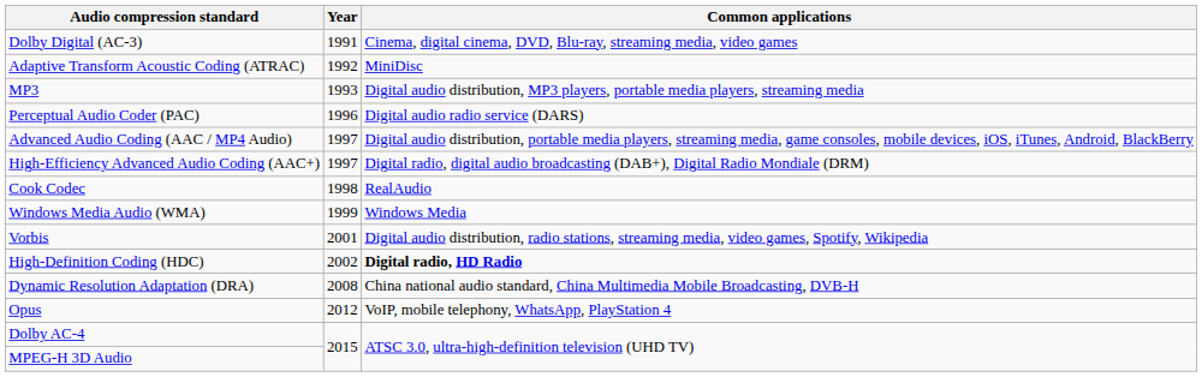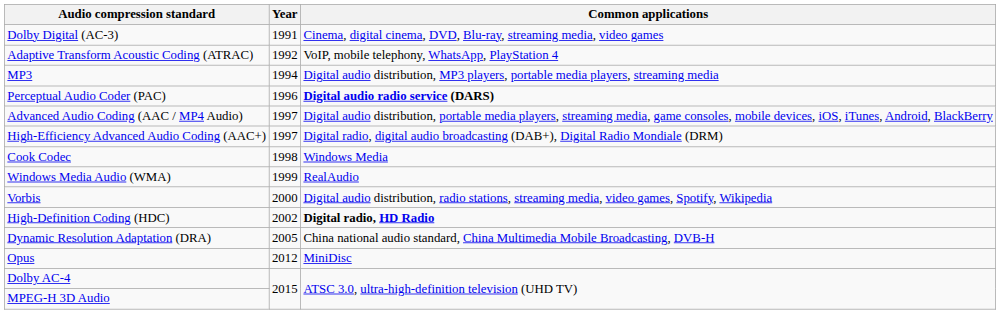Adaptive Transform Acoustic Coding (ATRAC) | Common applications: MiniDisc -> VoIP, mobile telephony, WhatsApp, PlayStation 4
MP3 | Year: 1993 -> 1994
Perceptual Audio Coder (PAC) | Common applications: normal -> bold
Cook Codec | Common applications: RealAudio -> Windows Media
Windows Media Audio (WMA) | Common applications: Windows Media -> RealAudio
Vorbis | Year: 2001 -> 2000
Dynamic Resolution Adaptation (DRA) | Year: 2008 -> 2005
Opus | Common applications: VoIP, mobile telephony, WhatsApp, PlayStation 4 -> MiniDisc
